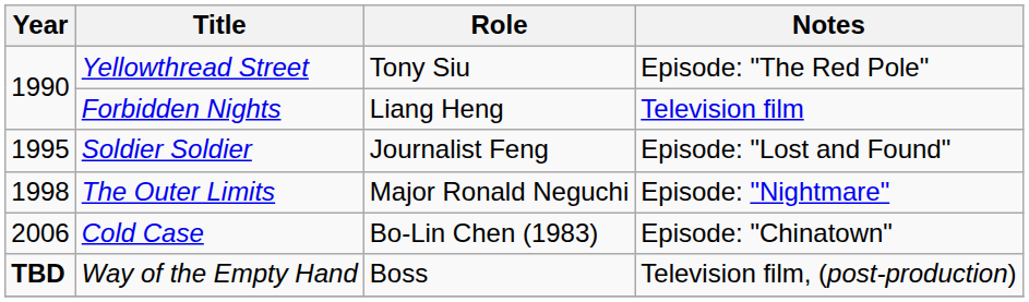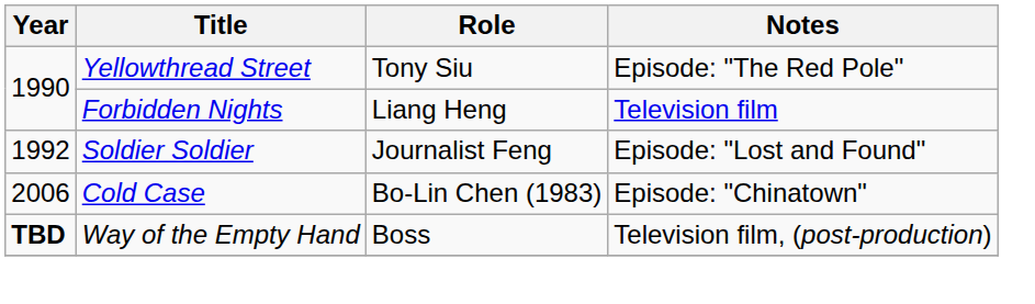Soldier Soldier | Year: 1995 -> 1992
- row: 1998 | The Outer Limits | Major Ronald Neguchi | Episode: "Nightmare"
